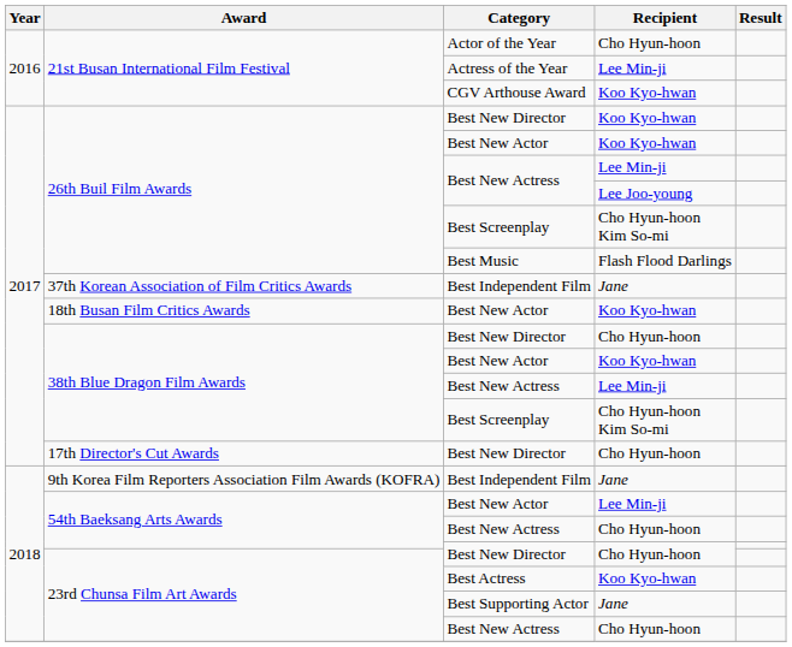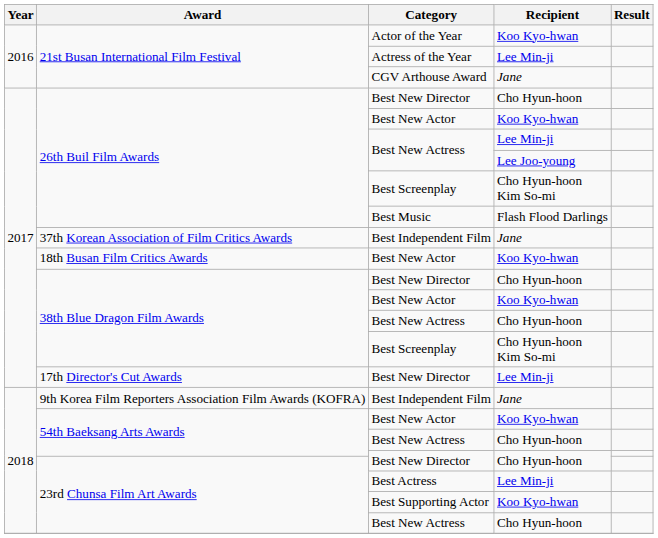Actor of the Year | Recipient: Cho Hyun-hoon -> Koo Kyo-hwan
CGV Arthouse Award | Recipient: Koo Kyo-hwan -> Jane
26th Buil Film Awards / Best New Director | Recipient: Koo Kyo-hwan -> Cho Hyun-hoon
38th Blue Dragon Film Awards / Best New Actress | Recipient: Lee Min-ji -> Cho Hyun-hoon
17th Director's Cut Awards / Best New Director | Recipient: Cho Hyun-hoon -> Lee Min-ji
54th Baeksang Arts Awards / Best New Actor | Recipient: Lee Min-ji -> Koo Kyo-hwan
Best Actress | Recipient: Koo Kyo-hwan -> Lee Min-ji
Best Supporting Actor | Recipient: Jane -> Koo Kyo-hwan
